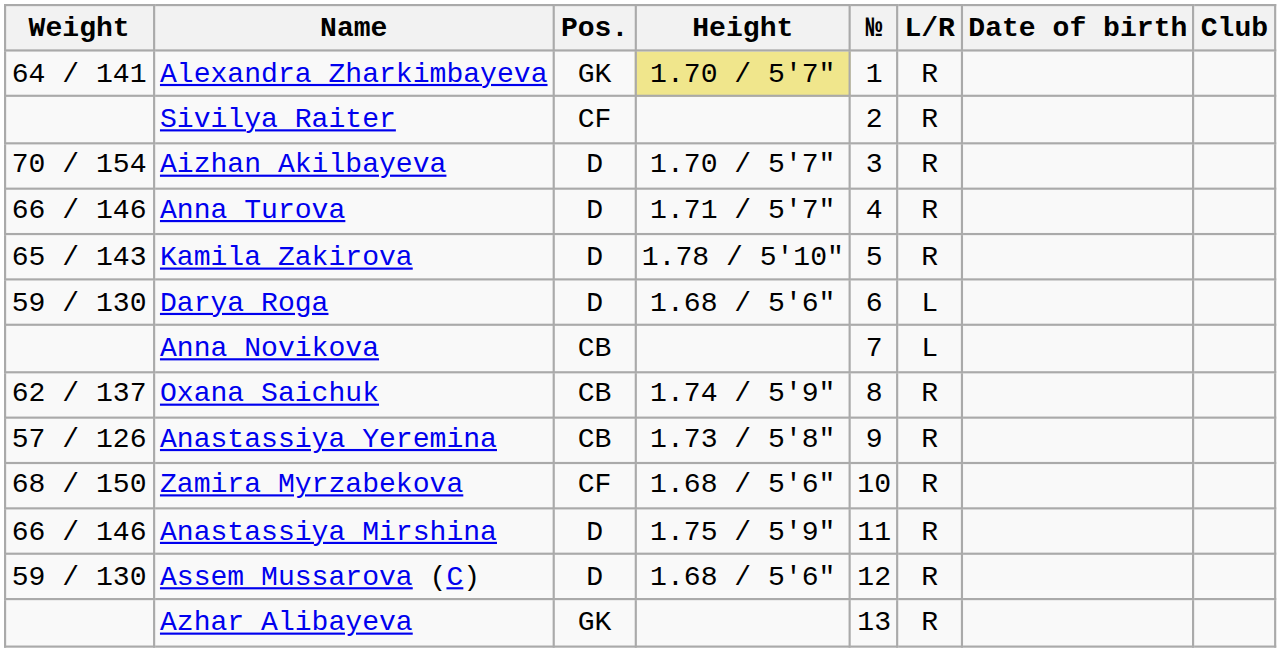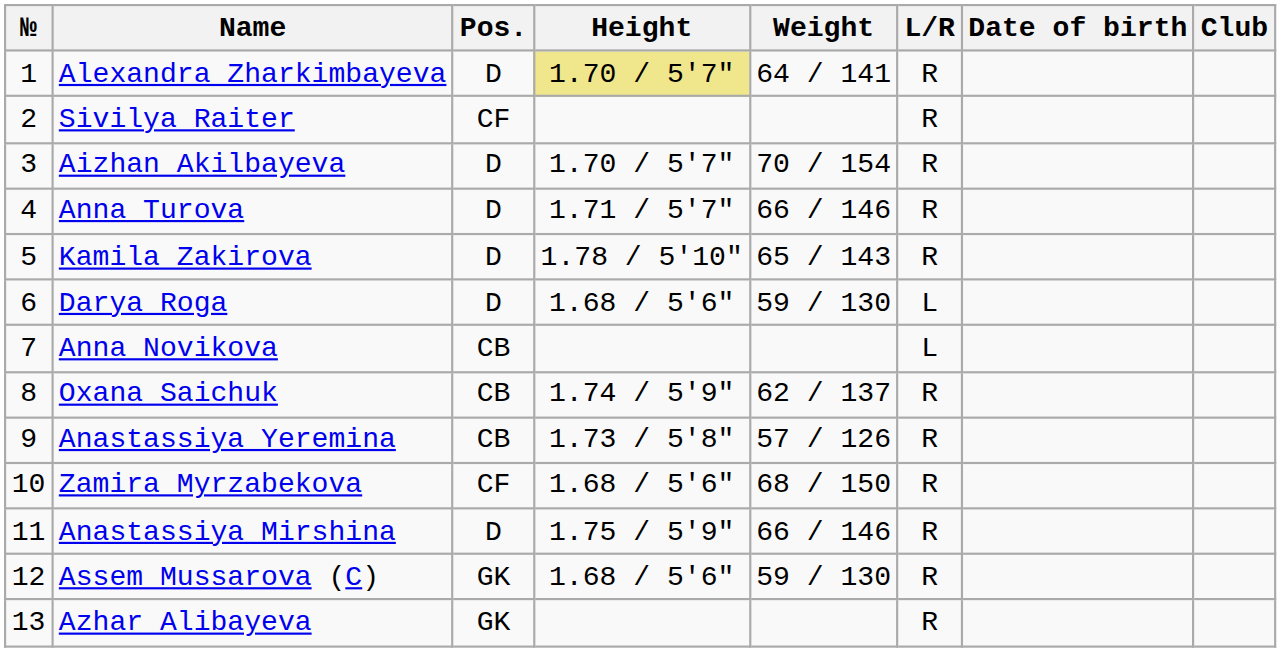columns swapped: № <-> Weight
Alexandra Zharkimbayeva | Pos.: GK -> D
Assem Mussarova (C) | Pos.: D -> GK
